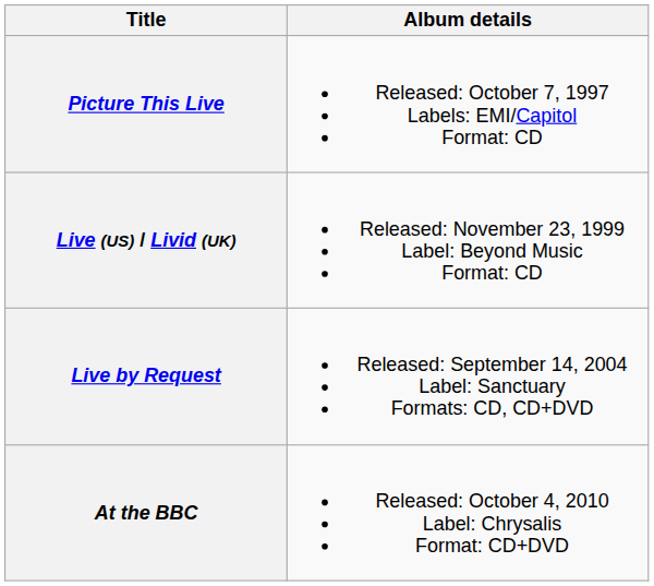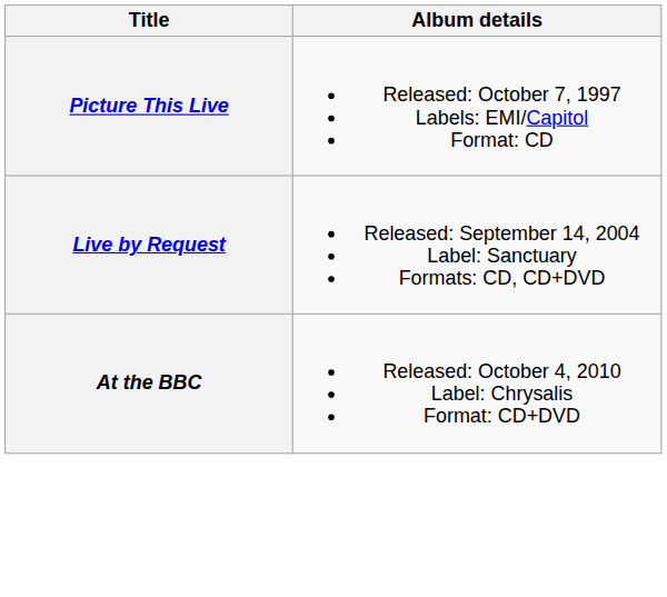- row: Live (US) / Livid (UK) | Released: November 23, 1999 Label: Beyond Music Format: CD
